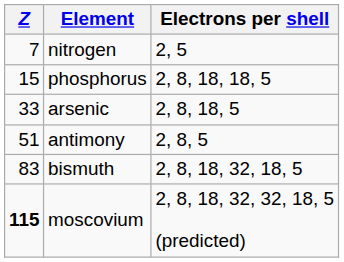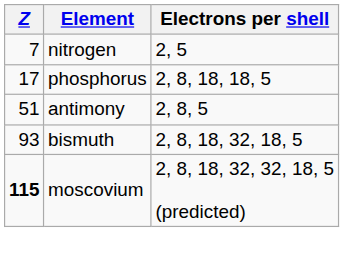phosphorus | Z: 15 -> 17
- row: 33 | arsenic | 2, 8, 18, 5
bismuth | Z: 83 -> 93
